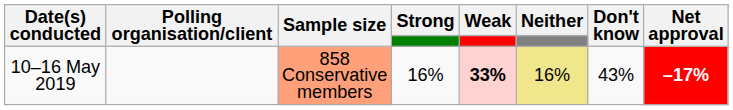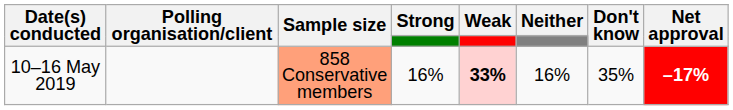10–16 May 2019 | Neither: khaki background -> no background
10–16 May 2019 | Don't know: 43% -> 35%
